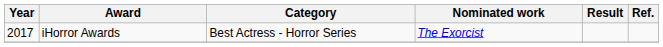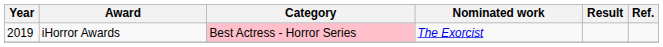iHorror Awards | Year: 2017 -> 2019
iHorror Awards | Category: no background -> pink background
